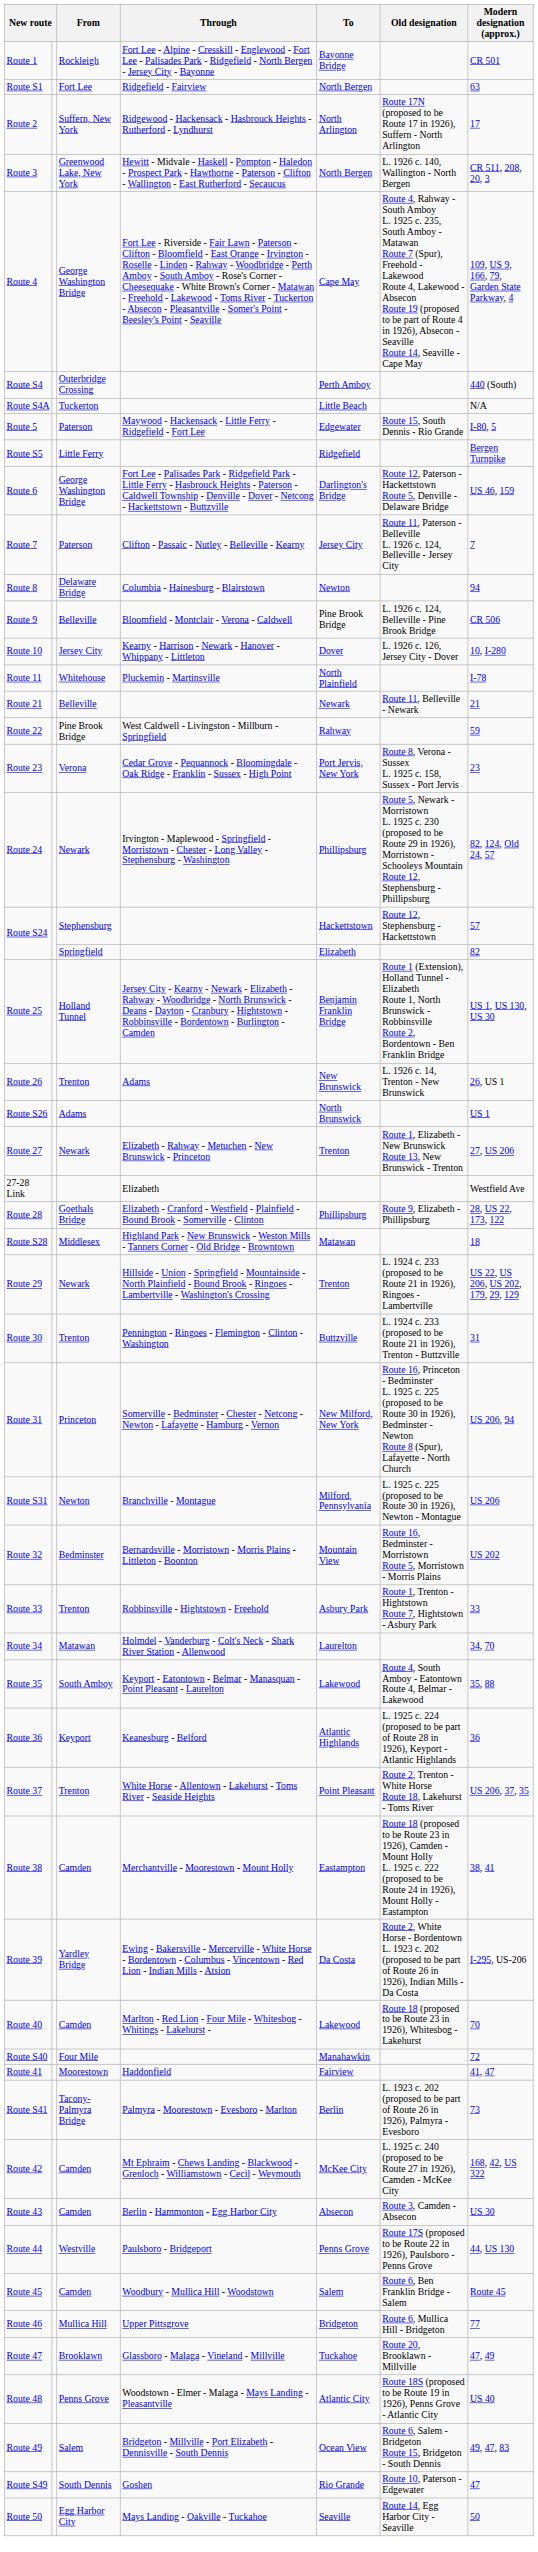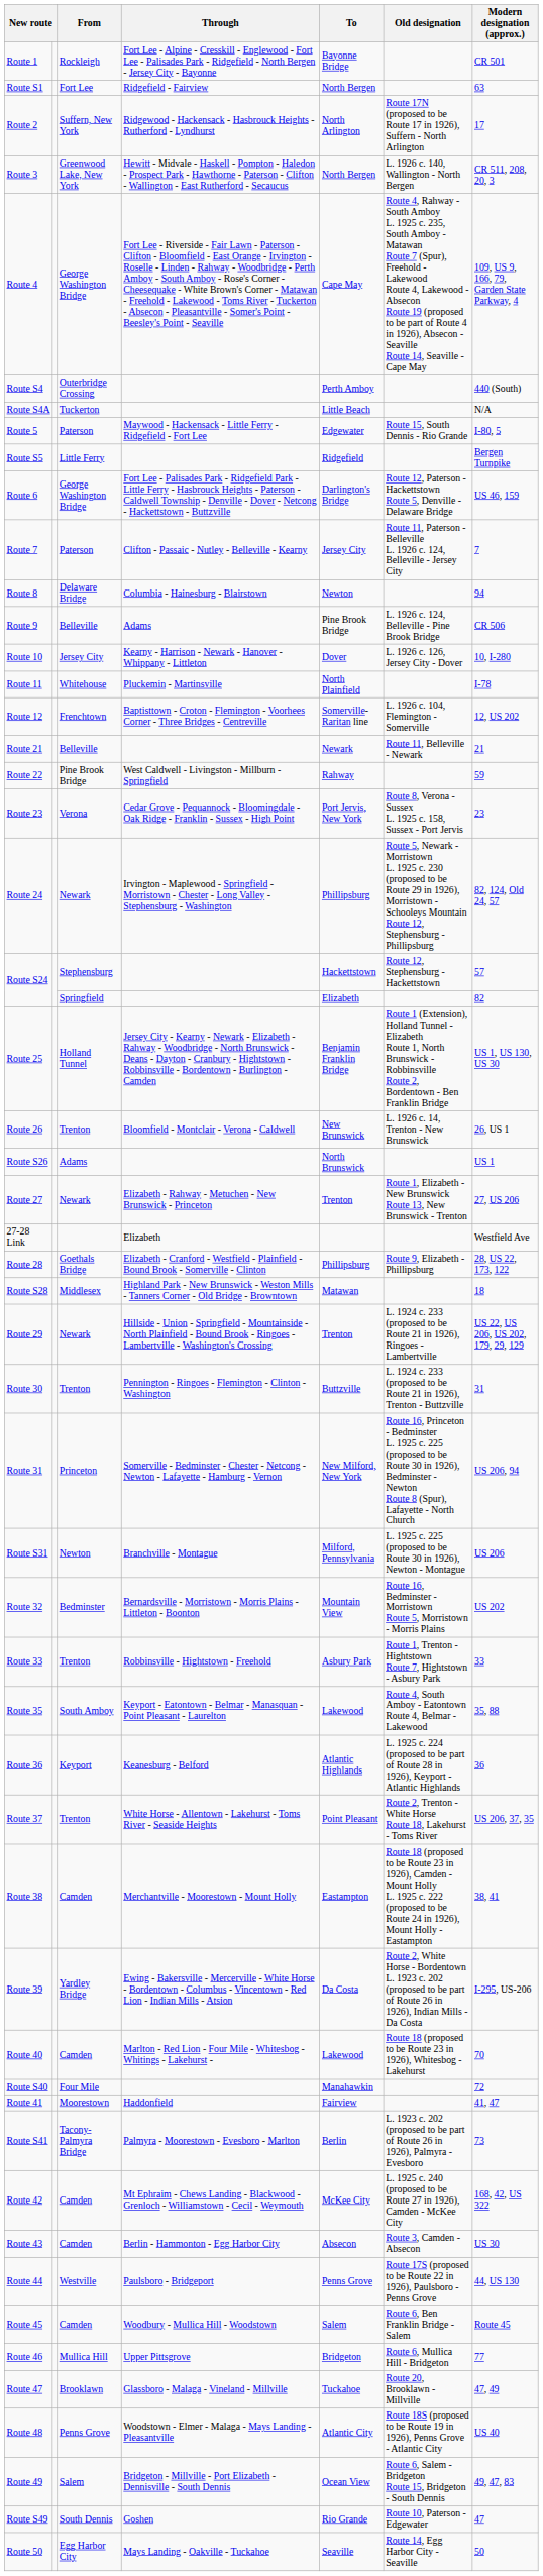Route 9 | Through: Bloomfield - Montclair - Verona - Caldwell -> Adams
+ row: Route 12 | Frenchtown | Baptisttown - Croton - Flemington - Voorhees Corner - Three Bridges - Centreville | Somerville-Raritan line | L. 1926 c. 104, Flemington - Somerville | 12, US 202
Route 26 | Through: Adams -> Bloomfield - Montclair - Verona - Caldwell
- row: Route 34 | Matawan | Holmdel - Vanderburg - Colt's Neck - Shark River Station - Allenwood | Laurelton | 34, 70
